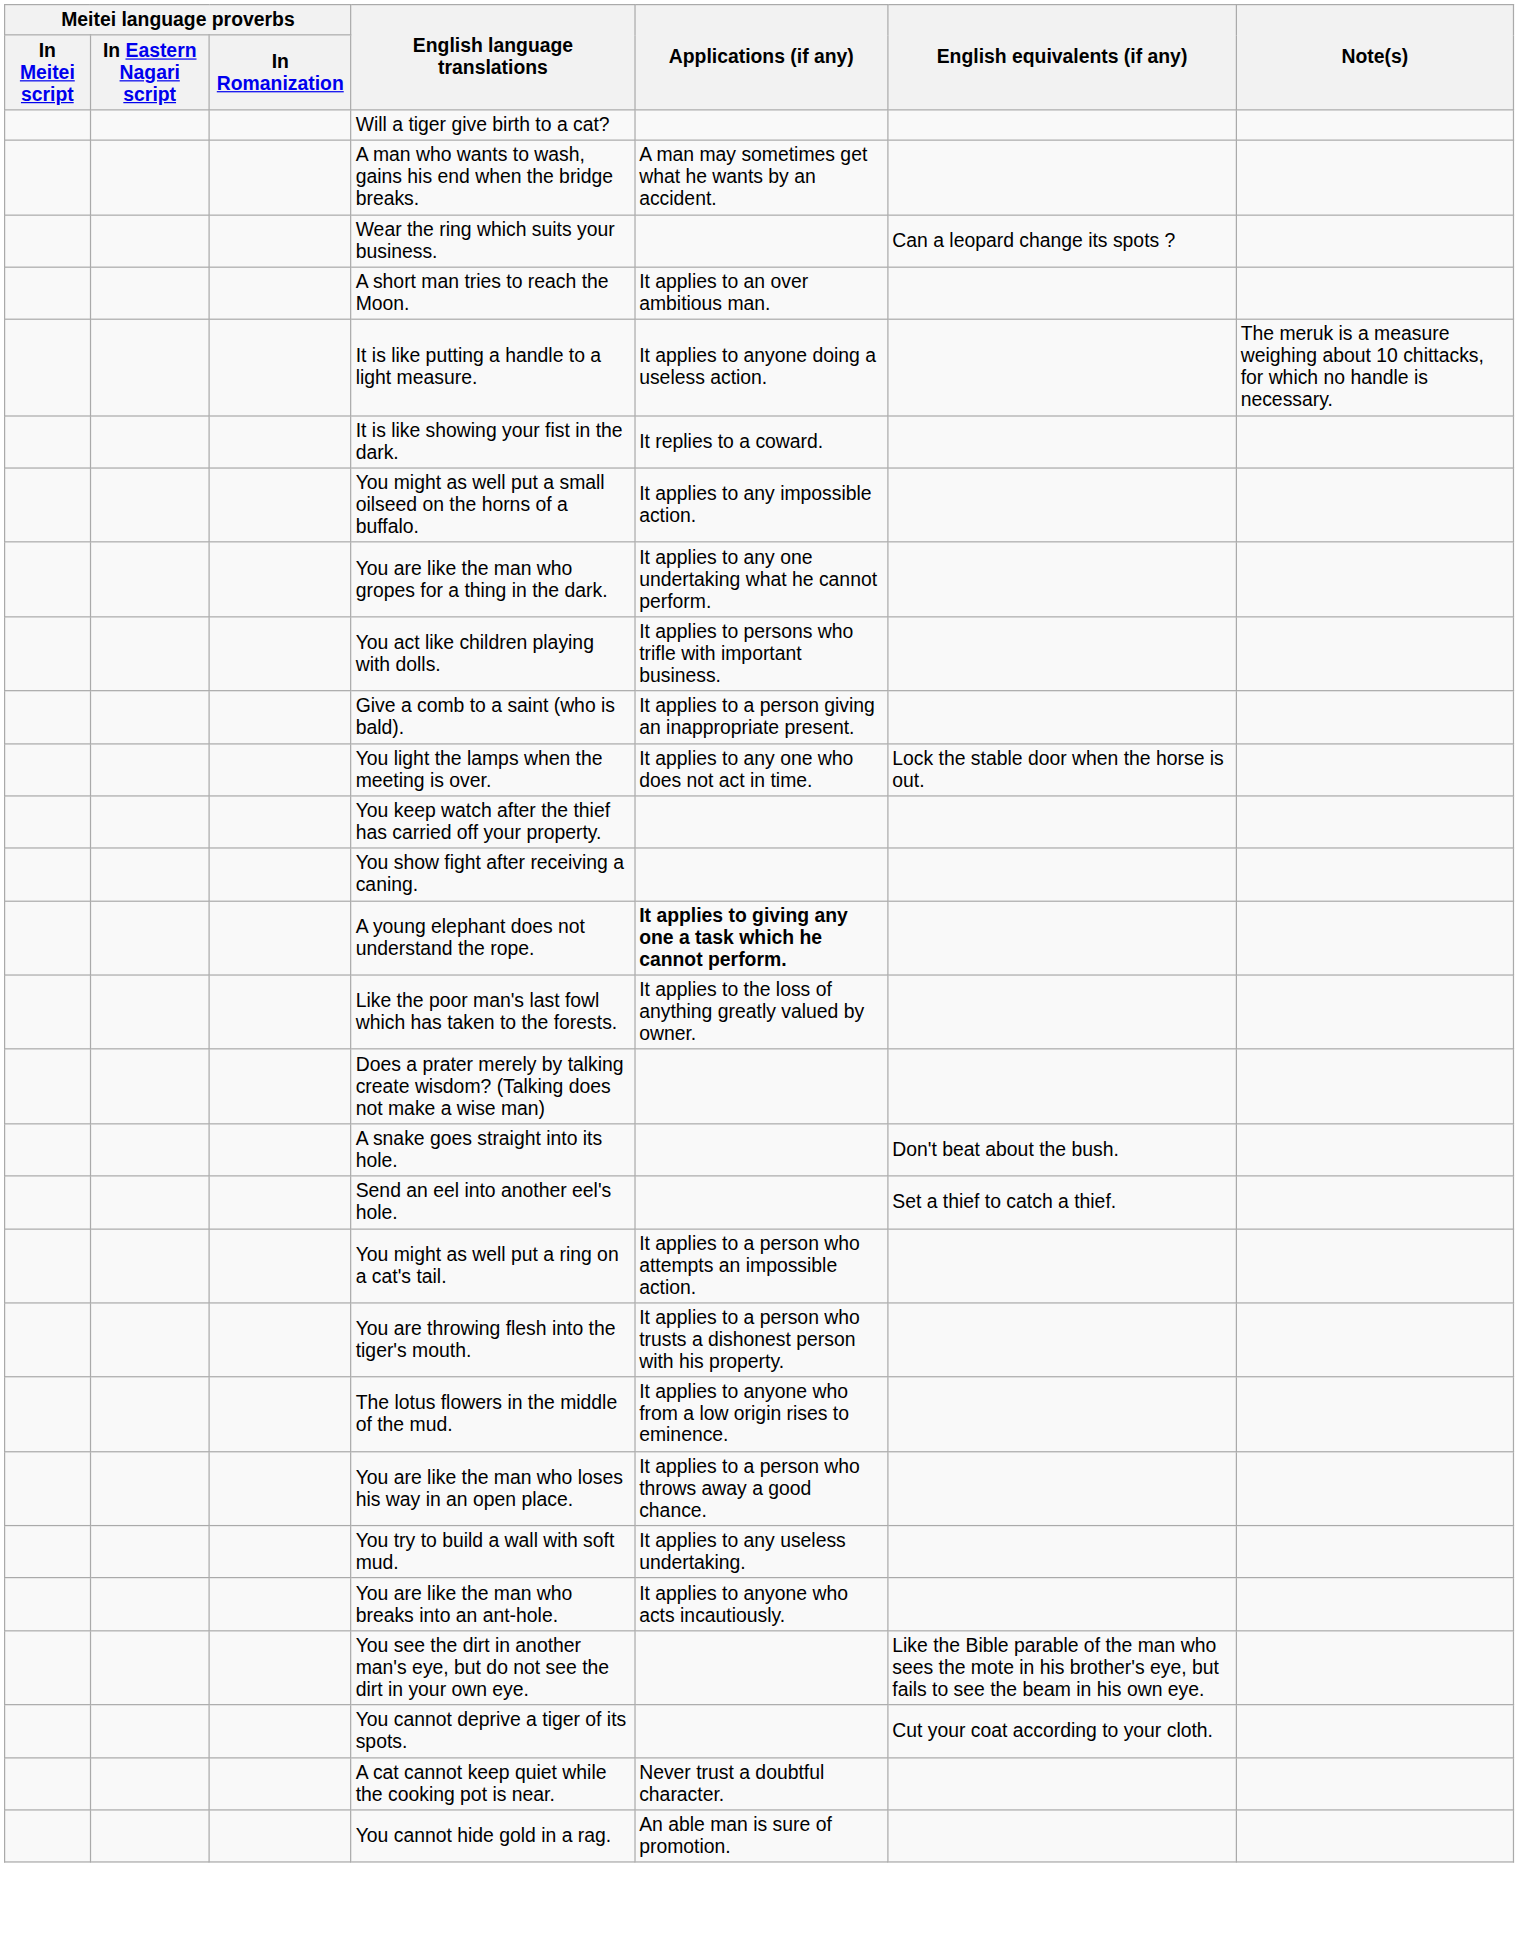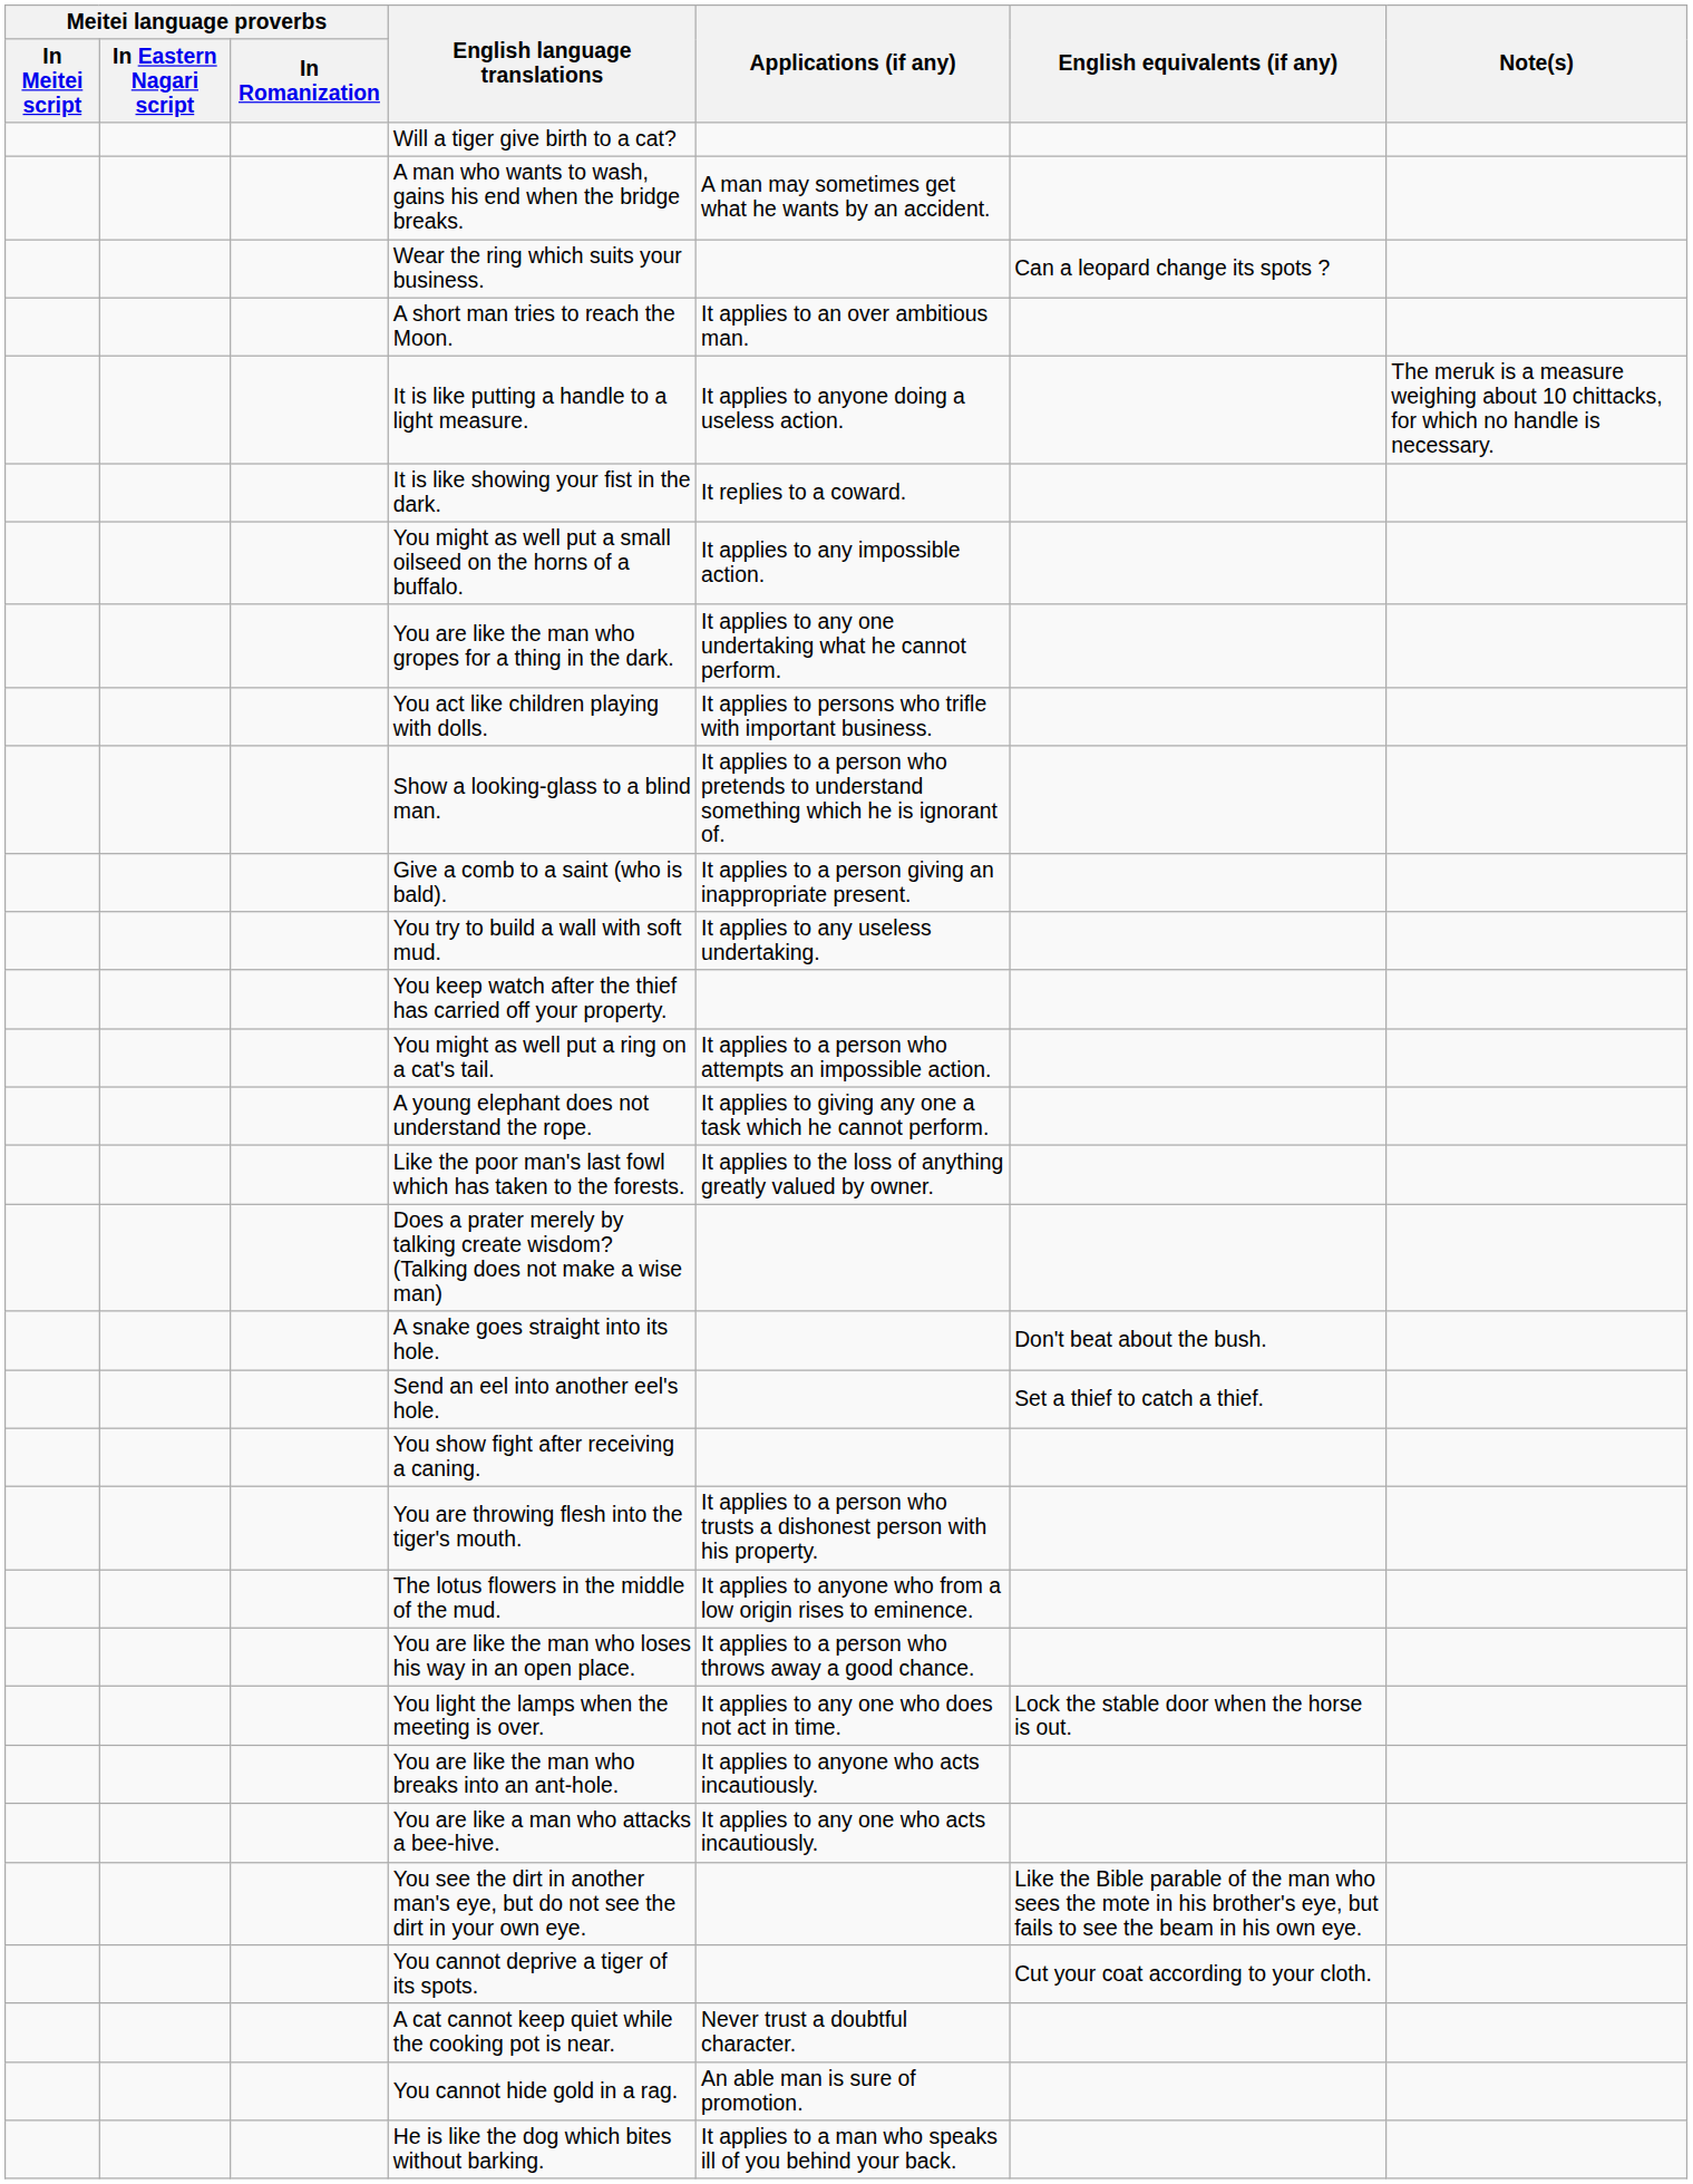+ row: Show a looking-glass to a blind man. | It applies to a person who pretends to understand something which he is ignorant of.
rows swapped: You light the lamps when the meeting is over. <-> You try to build a wall with soft mud.
rows swapped: You show fight after receiving a caning. <-> You might as well put a ring on a cat's tail.
A young elephant does not understand the rope. | Applications (if any): bold -> normal
+ row: You are like a man who attacks a bee-hive. | It applies to any one who acts incautiously.
+ row: He is like the dog which bites without barking. | It applies to a man who speaks ill of you behind your back.
